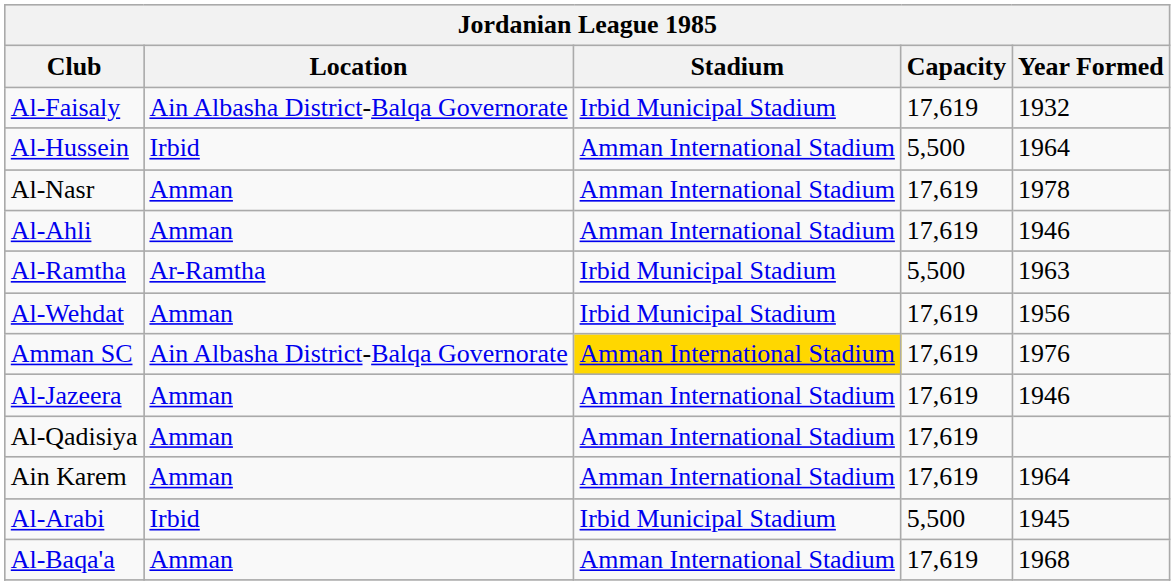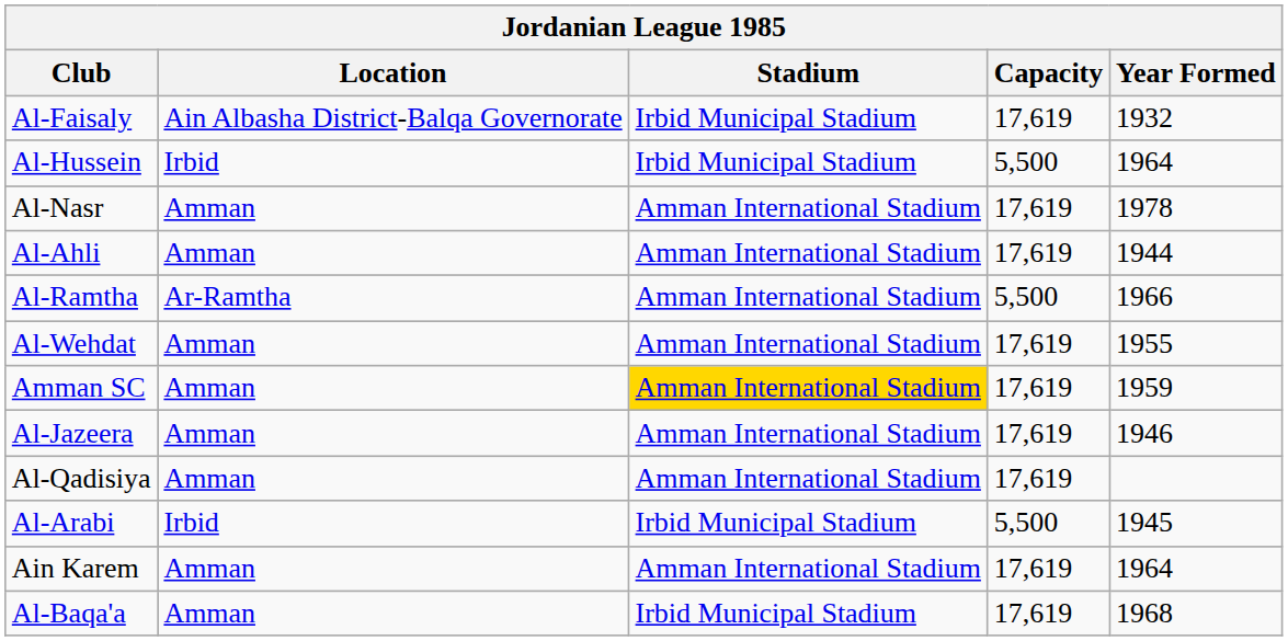Al-Hussein | Stadium: Amman International Stadium -> Irbid Municipal Stadium
Al-Ahli | Year Formed: 1946 -> 1944
Al-Ramtha | Stadium: Irbid Municipal Stadium -> Amman International Stadium
Al-Ramtha | Year Formed: 1963 -> 1966
Al-Wehdat | Stadium: Irbid Municipal Stadium -> Amman International Stadium
Al-Wehdat | Year Formed: 1956 -> 1955
Amman SC | Location: Ain Albasha District-Balqa Governorate -> Amman
Amman SC | Year Formed: 1976 -> 1959
rows swapped: Ain Karem <-> Al-Arabi
Al-Baqa'a | Stadium: Amman International Stadium -> Irbid Municipal Stadium
